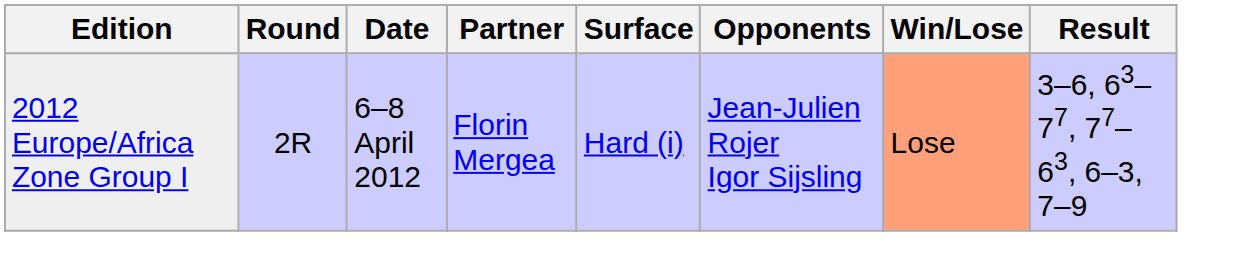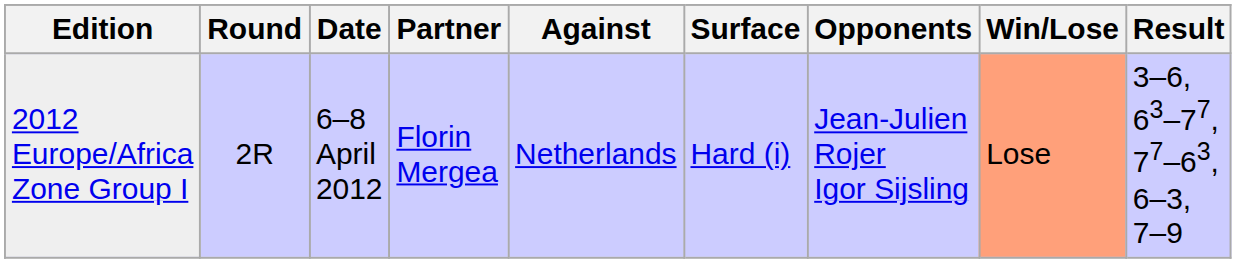+ column: Against | Netherlands
